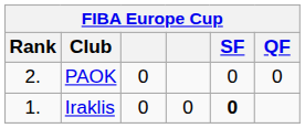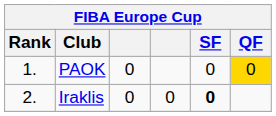PAOK | Rank: 2. -> 1.
PAOK | QF: no background -> gold background
Iraklis | Rank: 1. -> 2.
